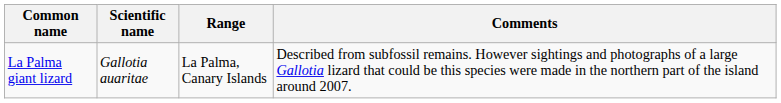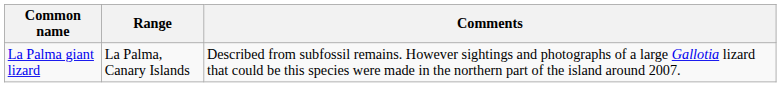- column: Scientific name | Gallotia auaritae
